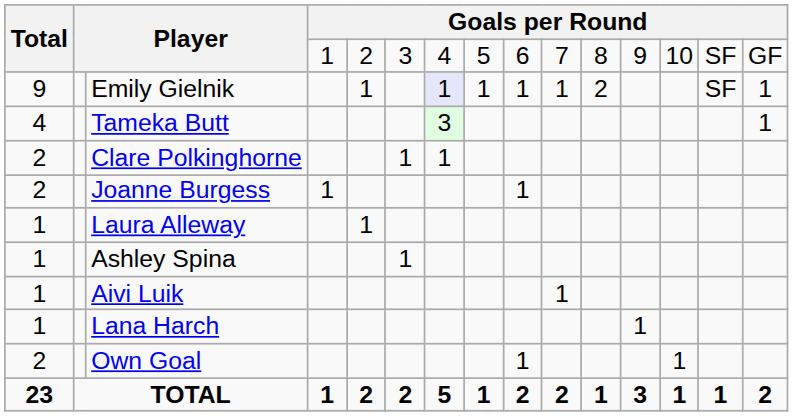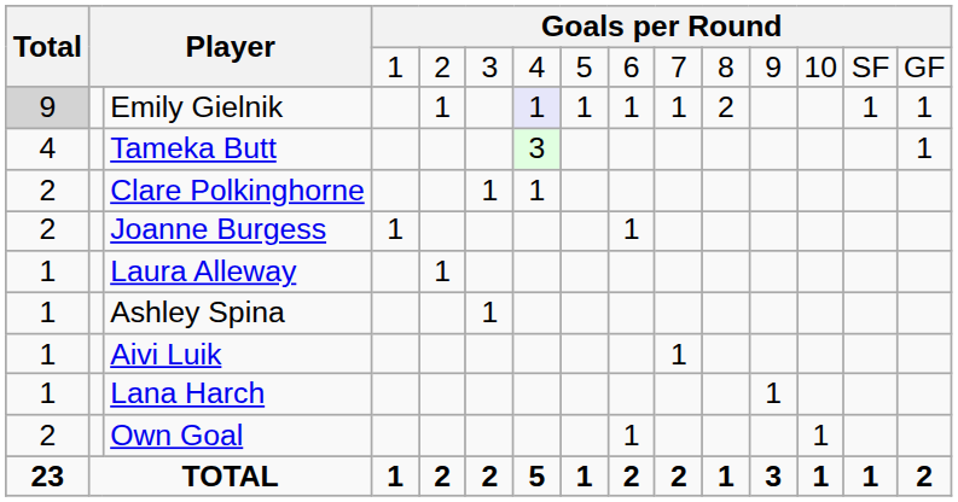Emily Gielnik | Total: no background -> lightgrey background
Emily Gielnik | column 14: SF -> 1
